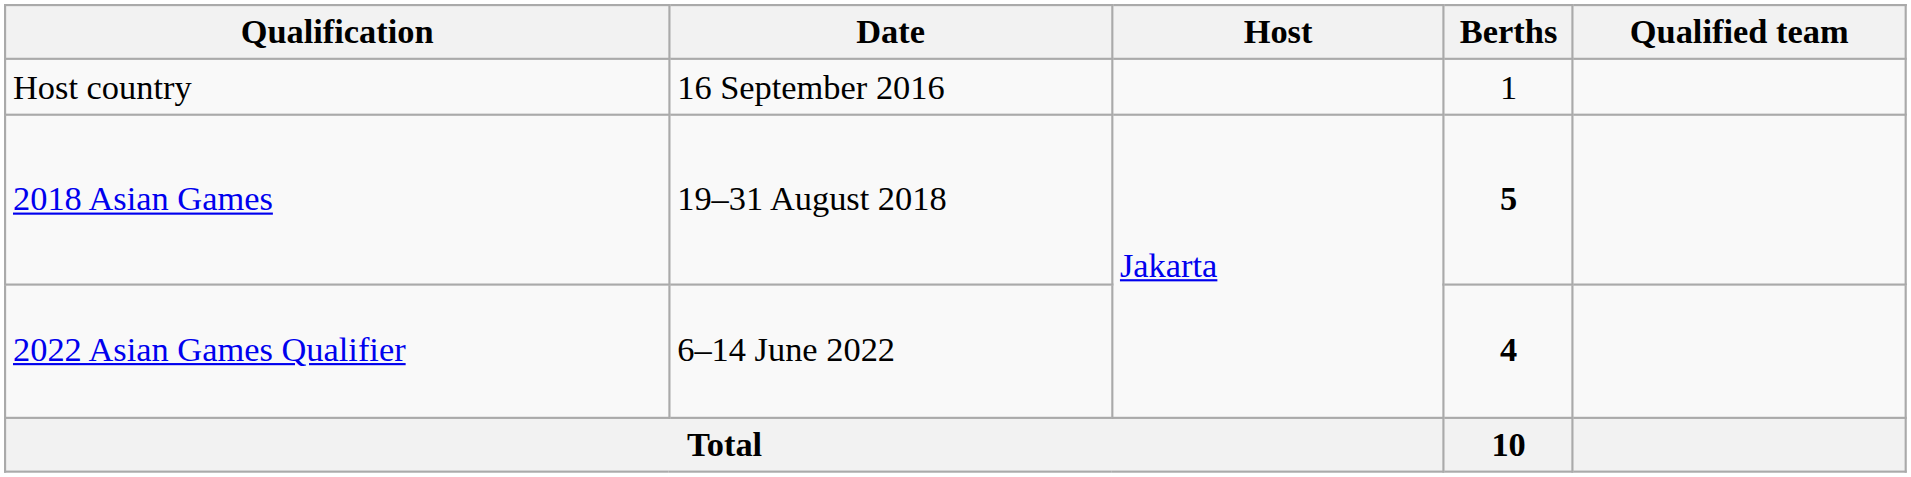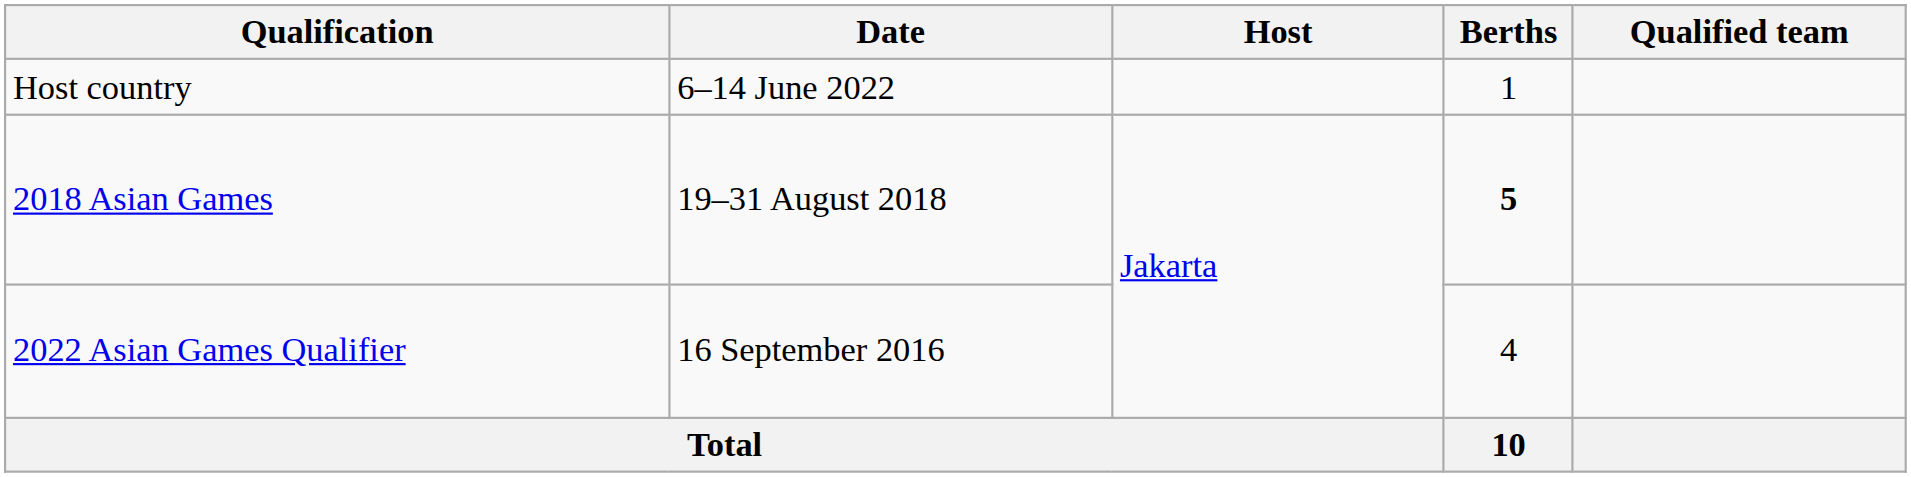Host country | Date: 16 September 2016 -> 6–14 June 2022
2022 Asian Games Qualifier | Date: 6–14 June 2022 -> 16 September 2016
2022 Asian Games Qualifier | Berths: bold -> normal
